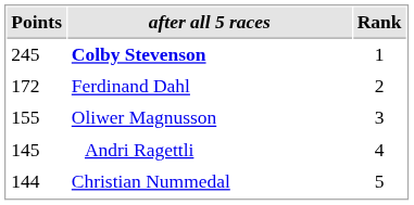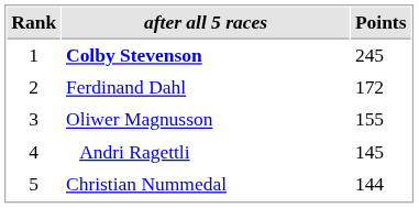columns swapped: Rank <-> Points
